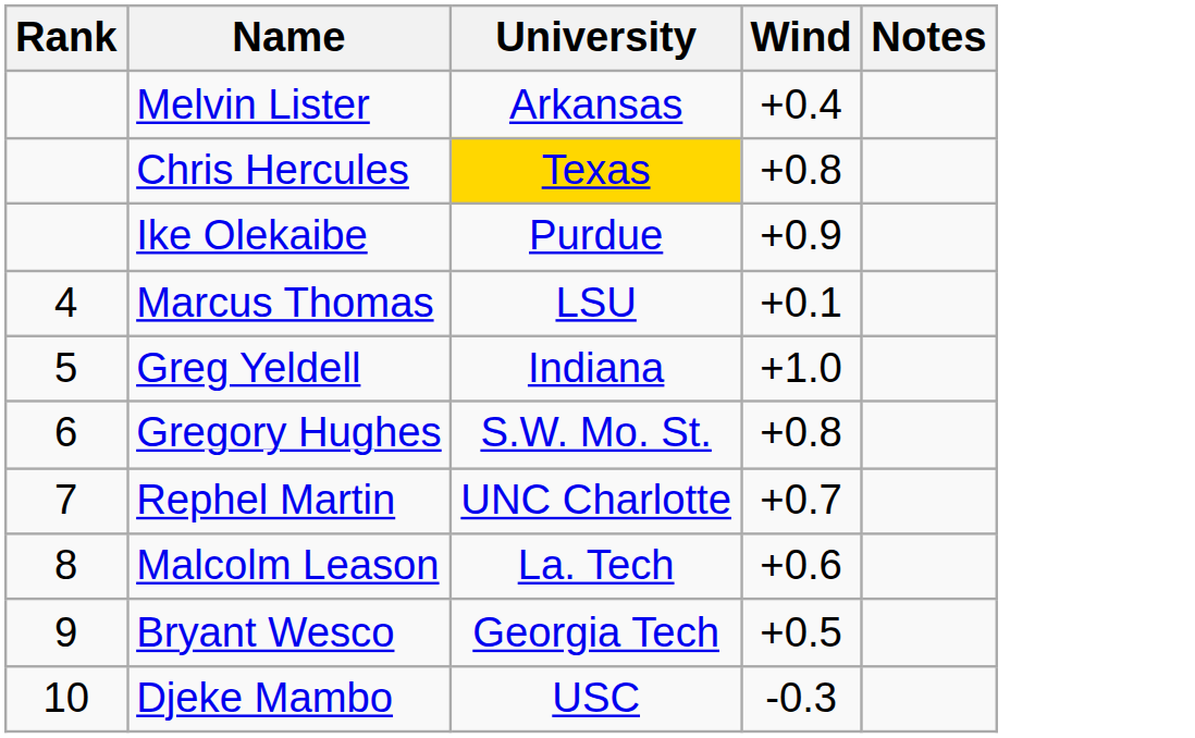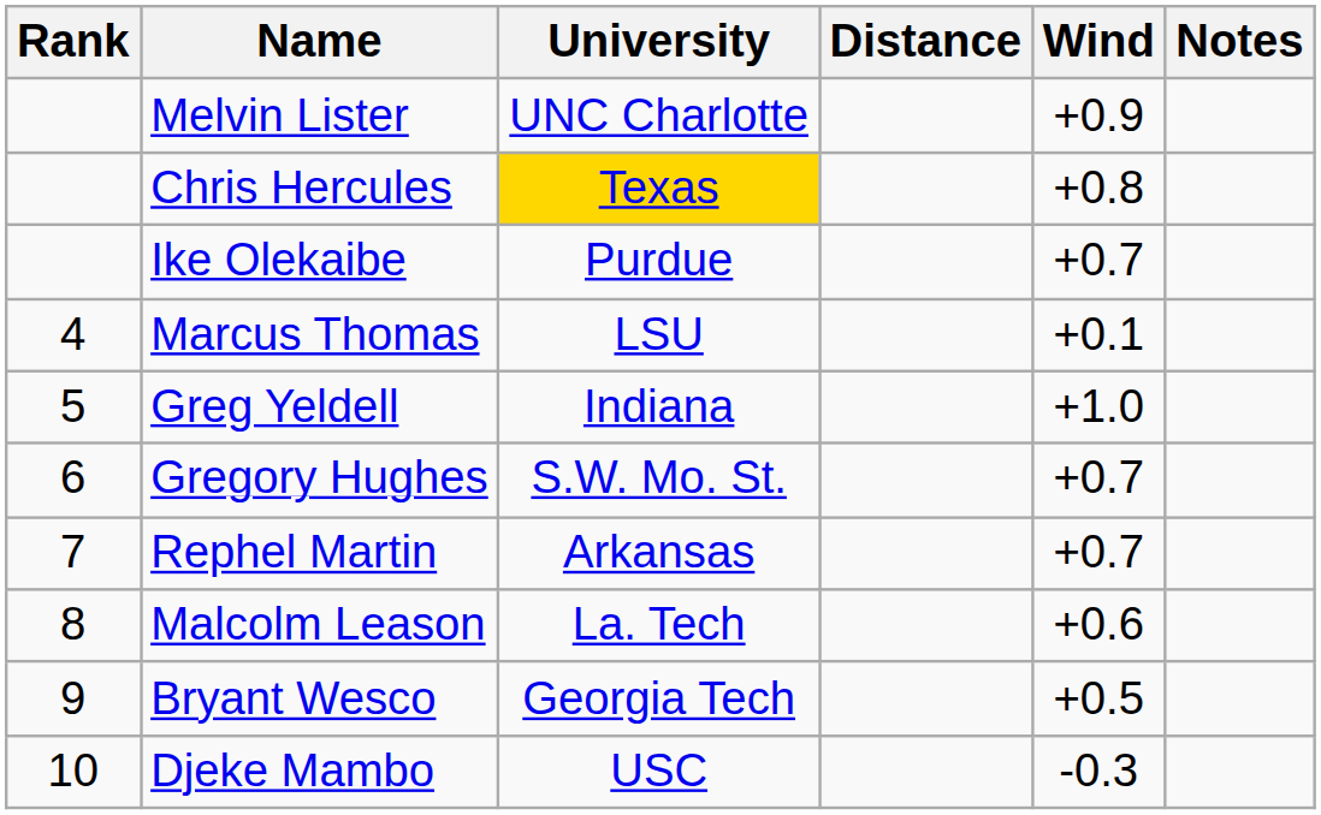+ column: Distance
Melvin Lister | University: Arkansas -> UNC Charlotte
Melvin Lister | Wind: +0.4 -> +0.9
Ike Olekaibe | Wind: +0.9 -> +0.7
Gregory Hughes | Wind: +0.8 -> +0.7
Rephel Martin | University: UNC Charlotte -> Arkansas
